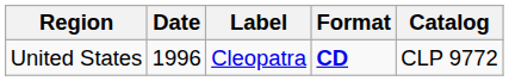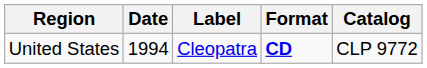United States | Date: 1996 -> 1994
